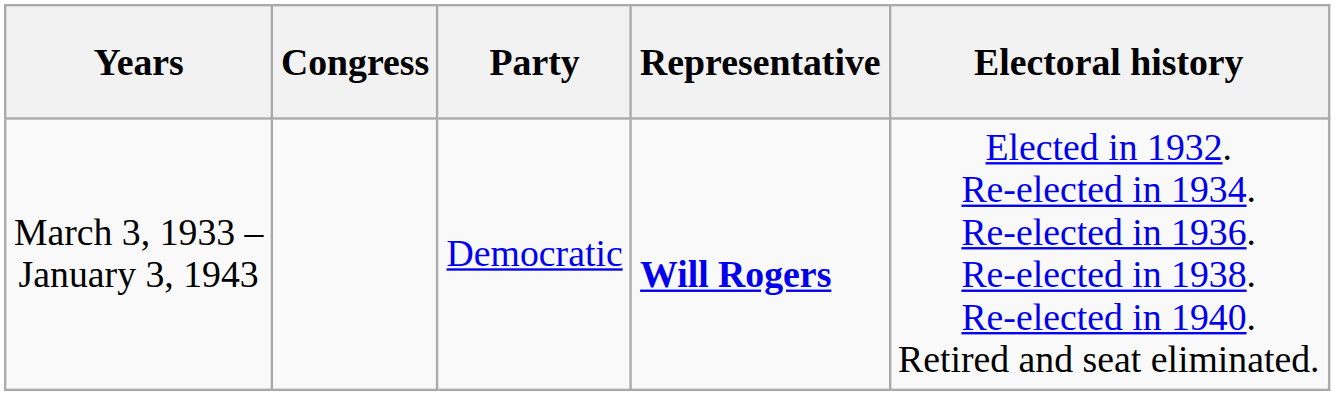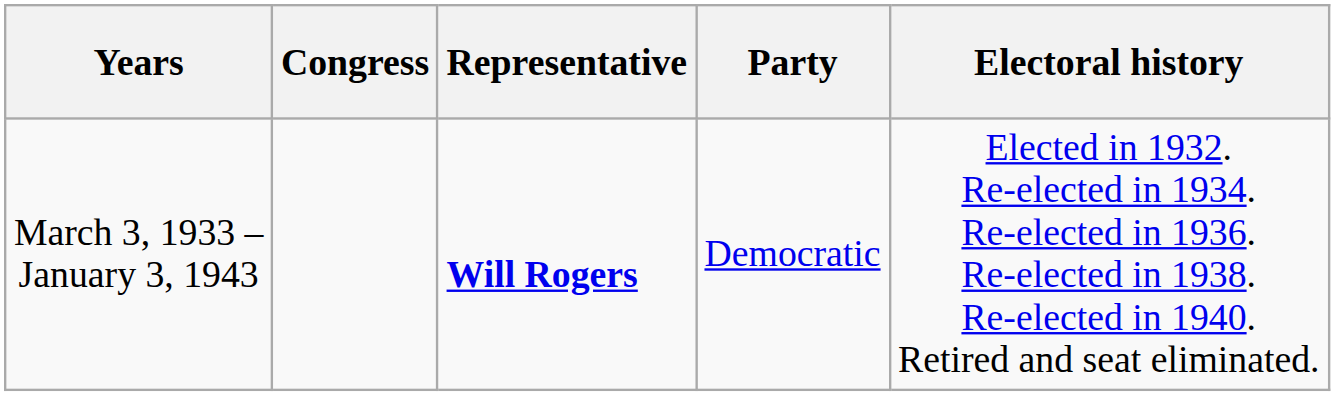columns swapped: Representative <-> Party
